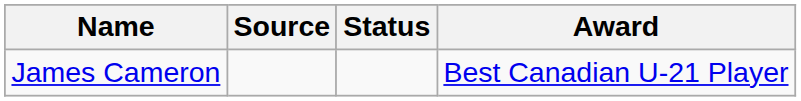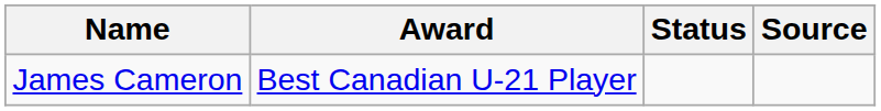columns swapped: Award <-> Source
